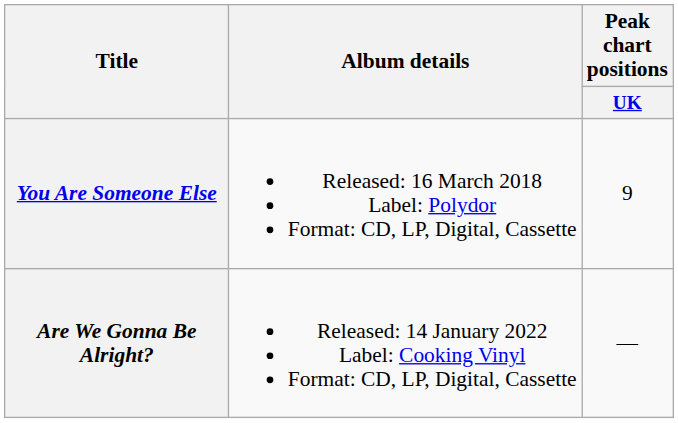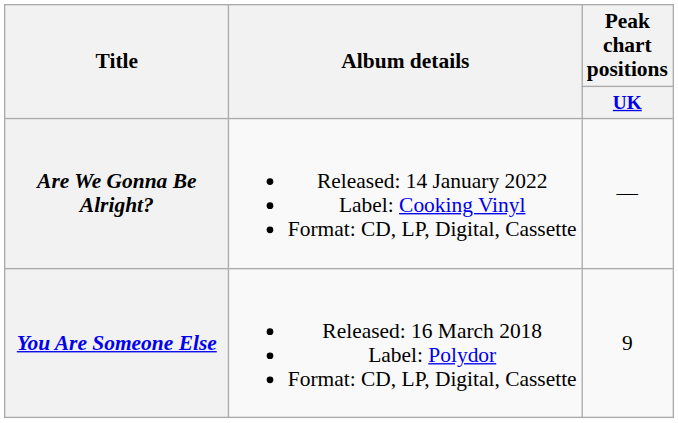rows swapped: You Are Someone Else <-> Are We Gonna Be Alright?
